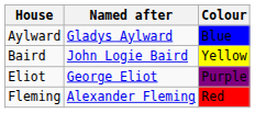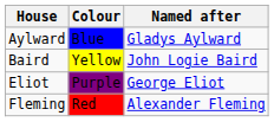columns swapped: Named after <-> Colour
